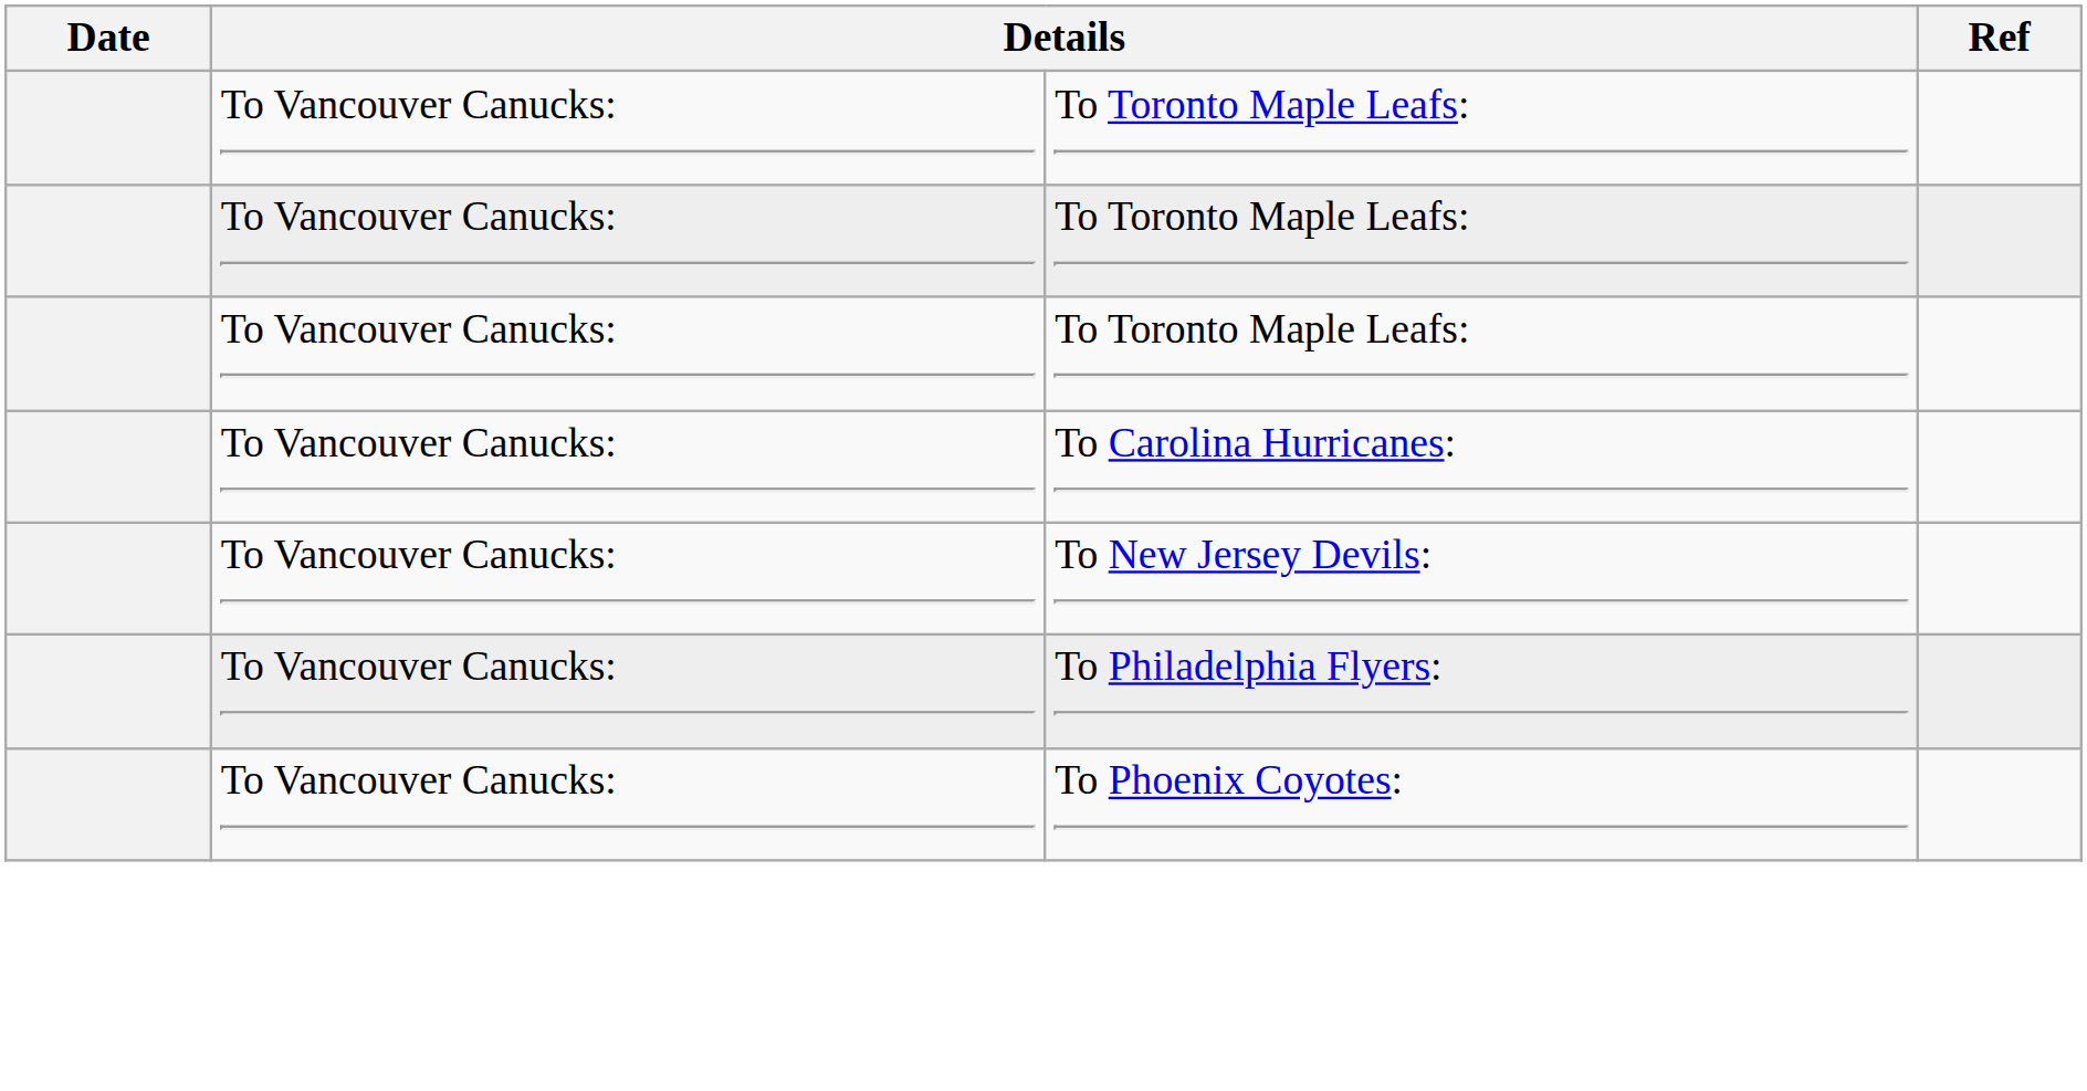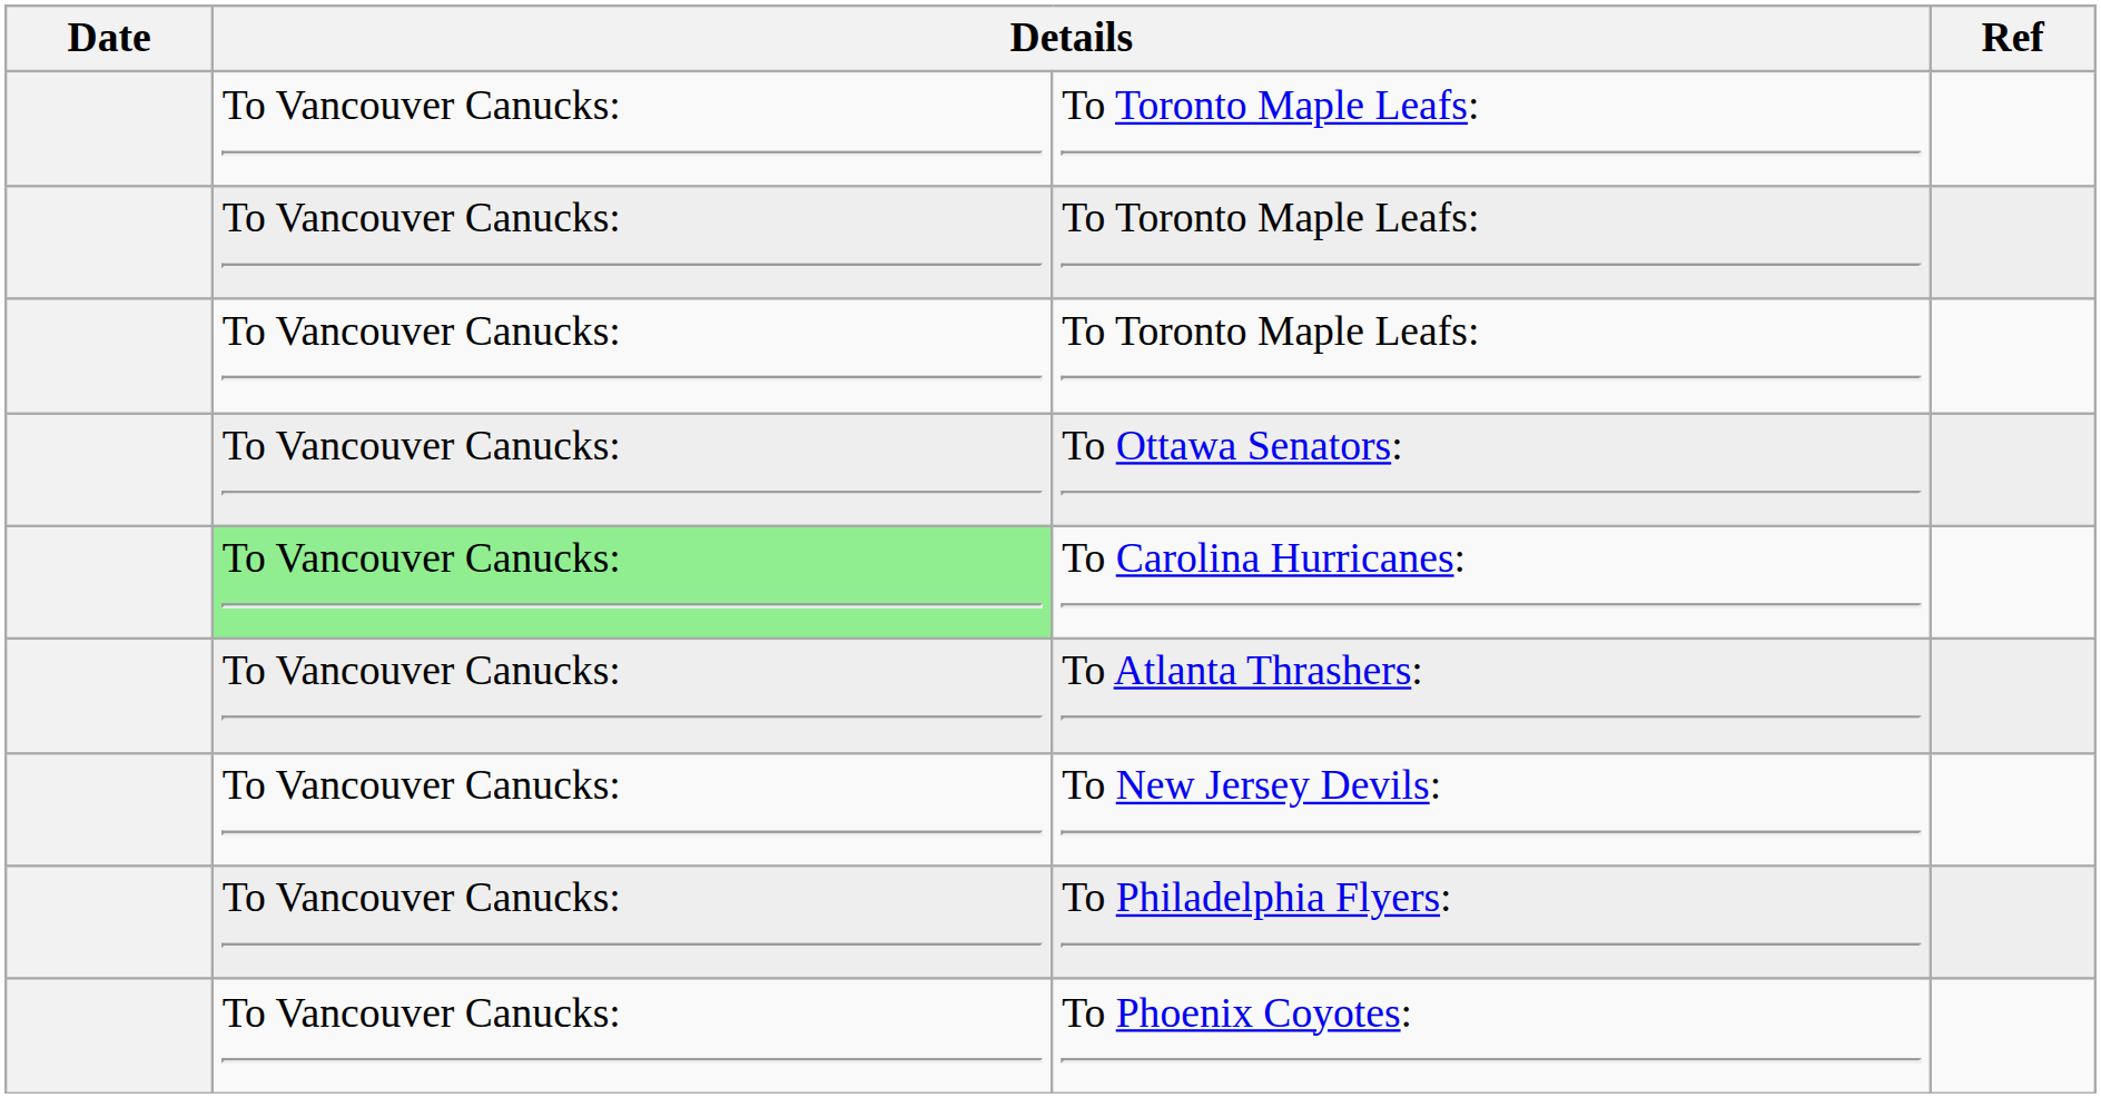+ row: To Vancouver Canucks: | To Ottawa Senators:
To Carolina Hurricanes: | column 2: no background -> lightgreen background
+ row: To Vancouver Canucks: | To Atlanta Thrashers:
